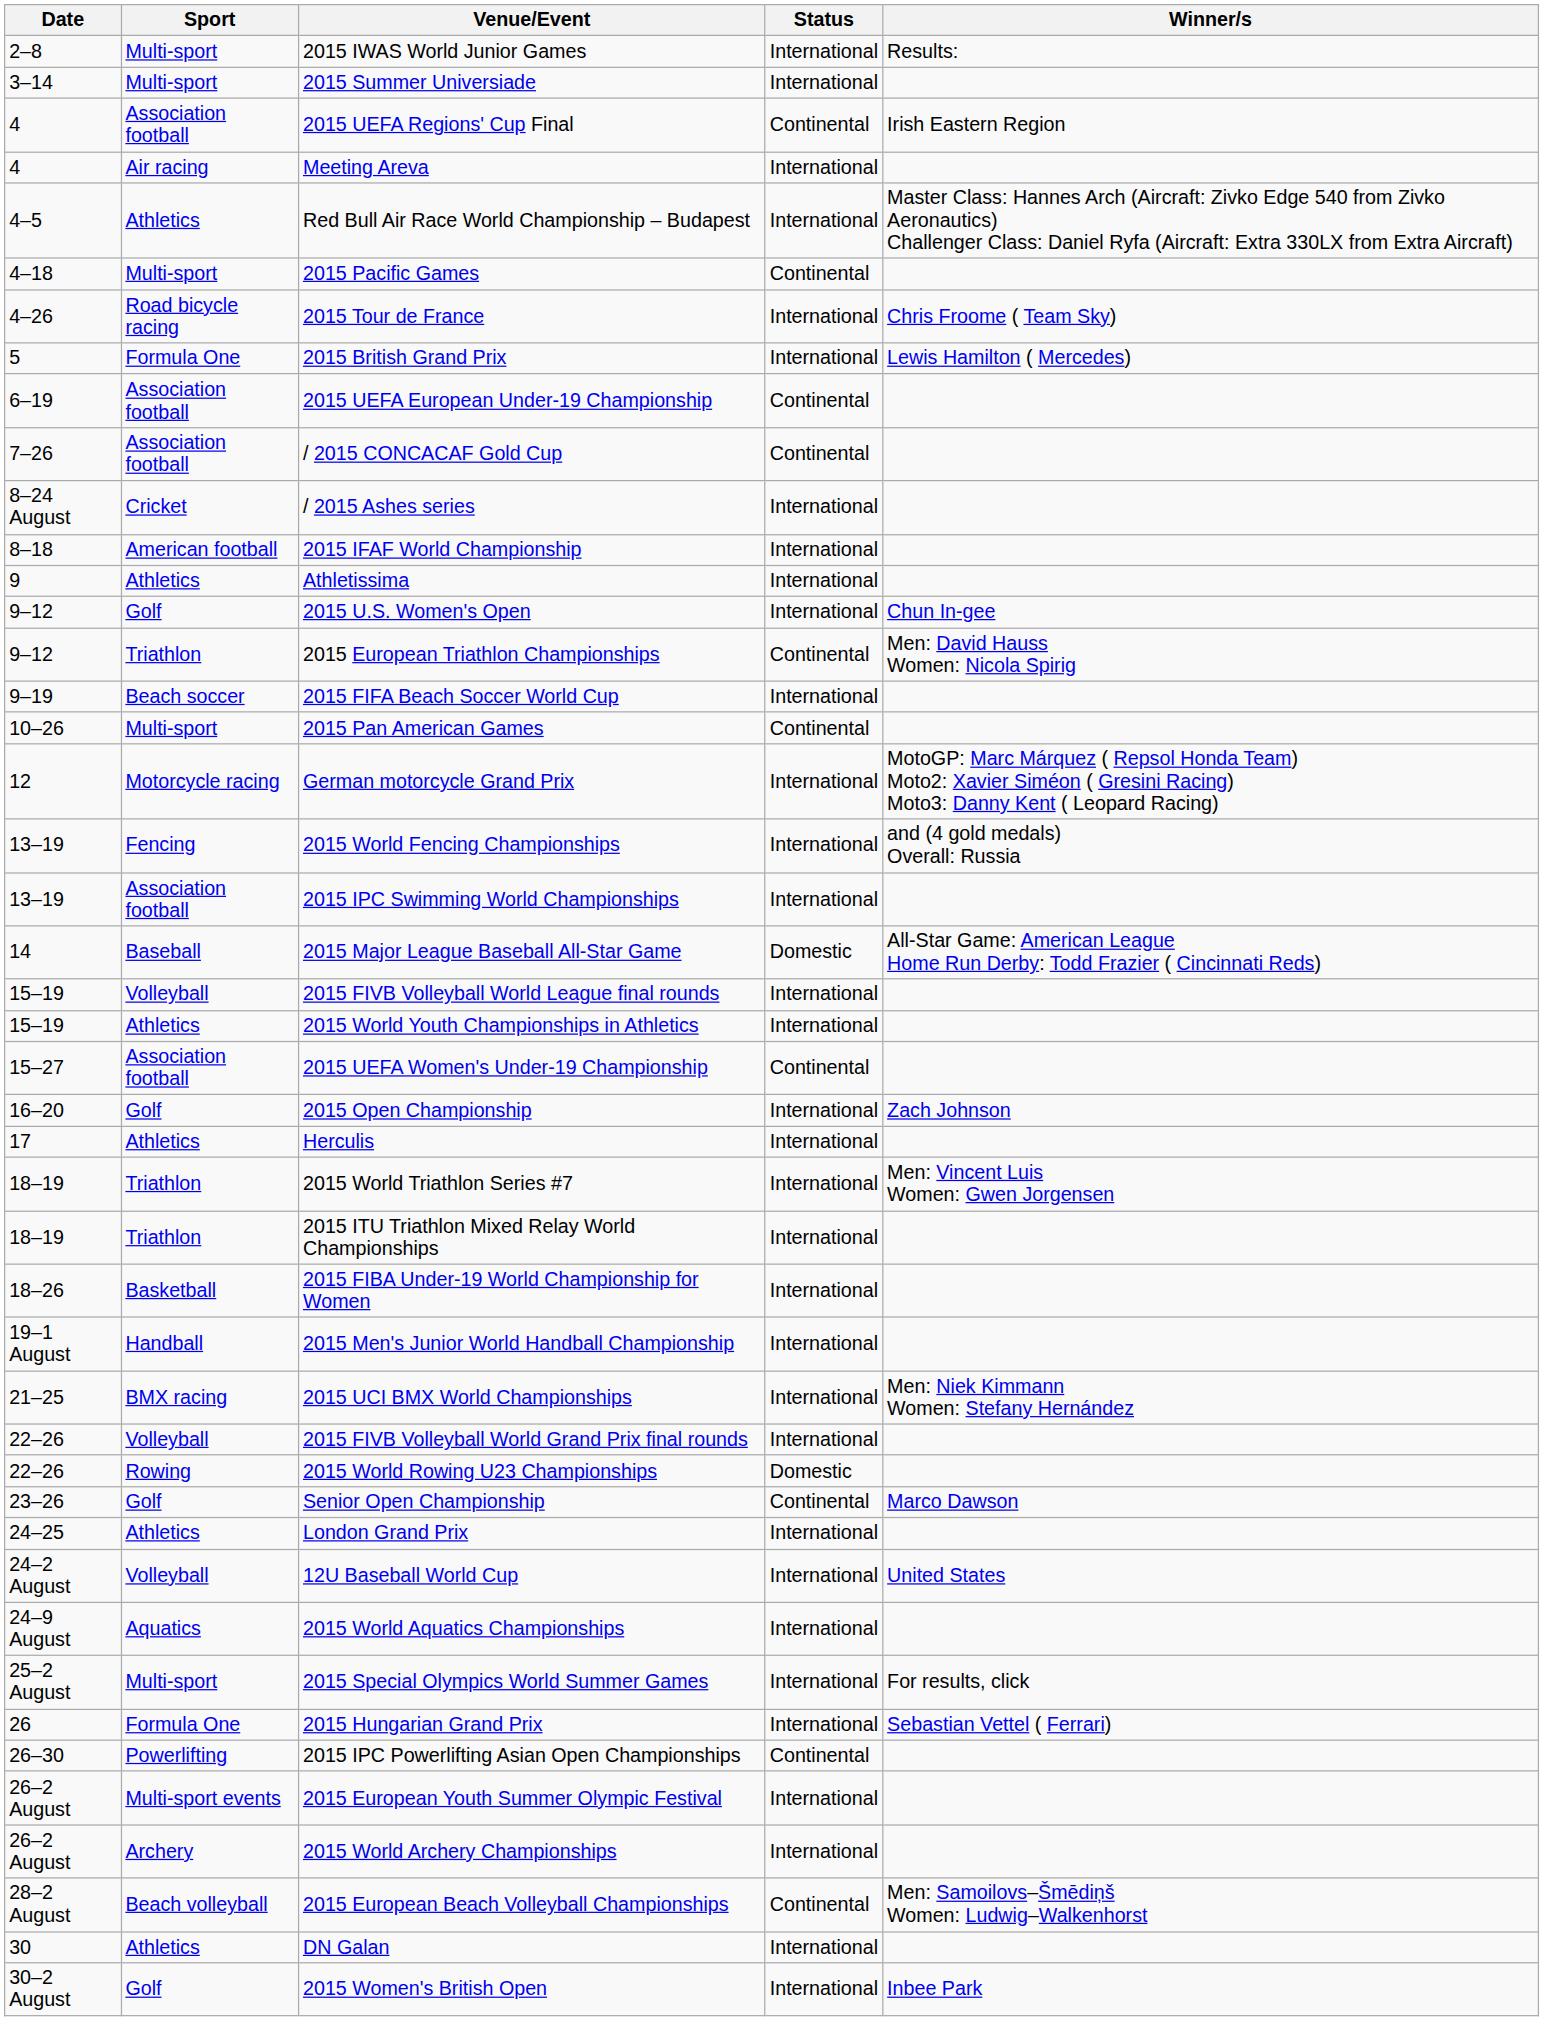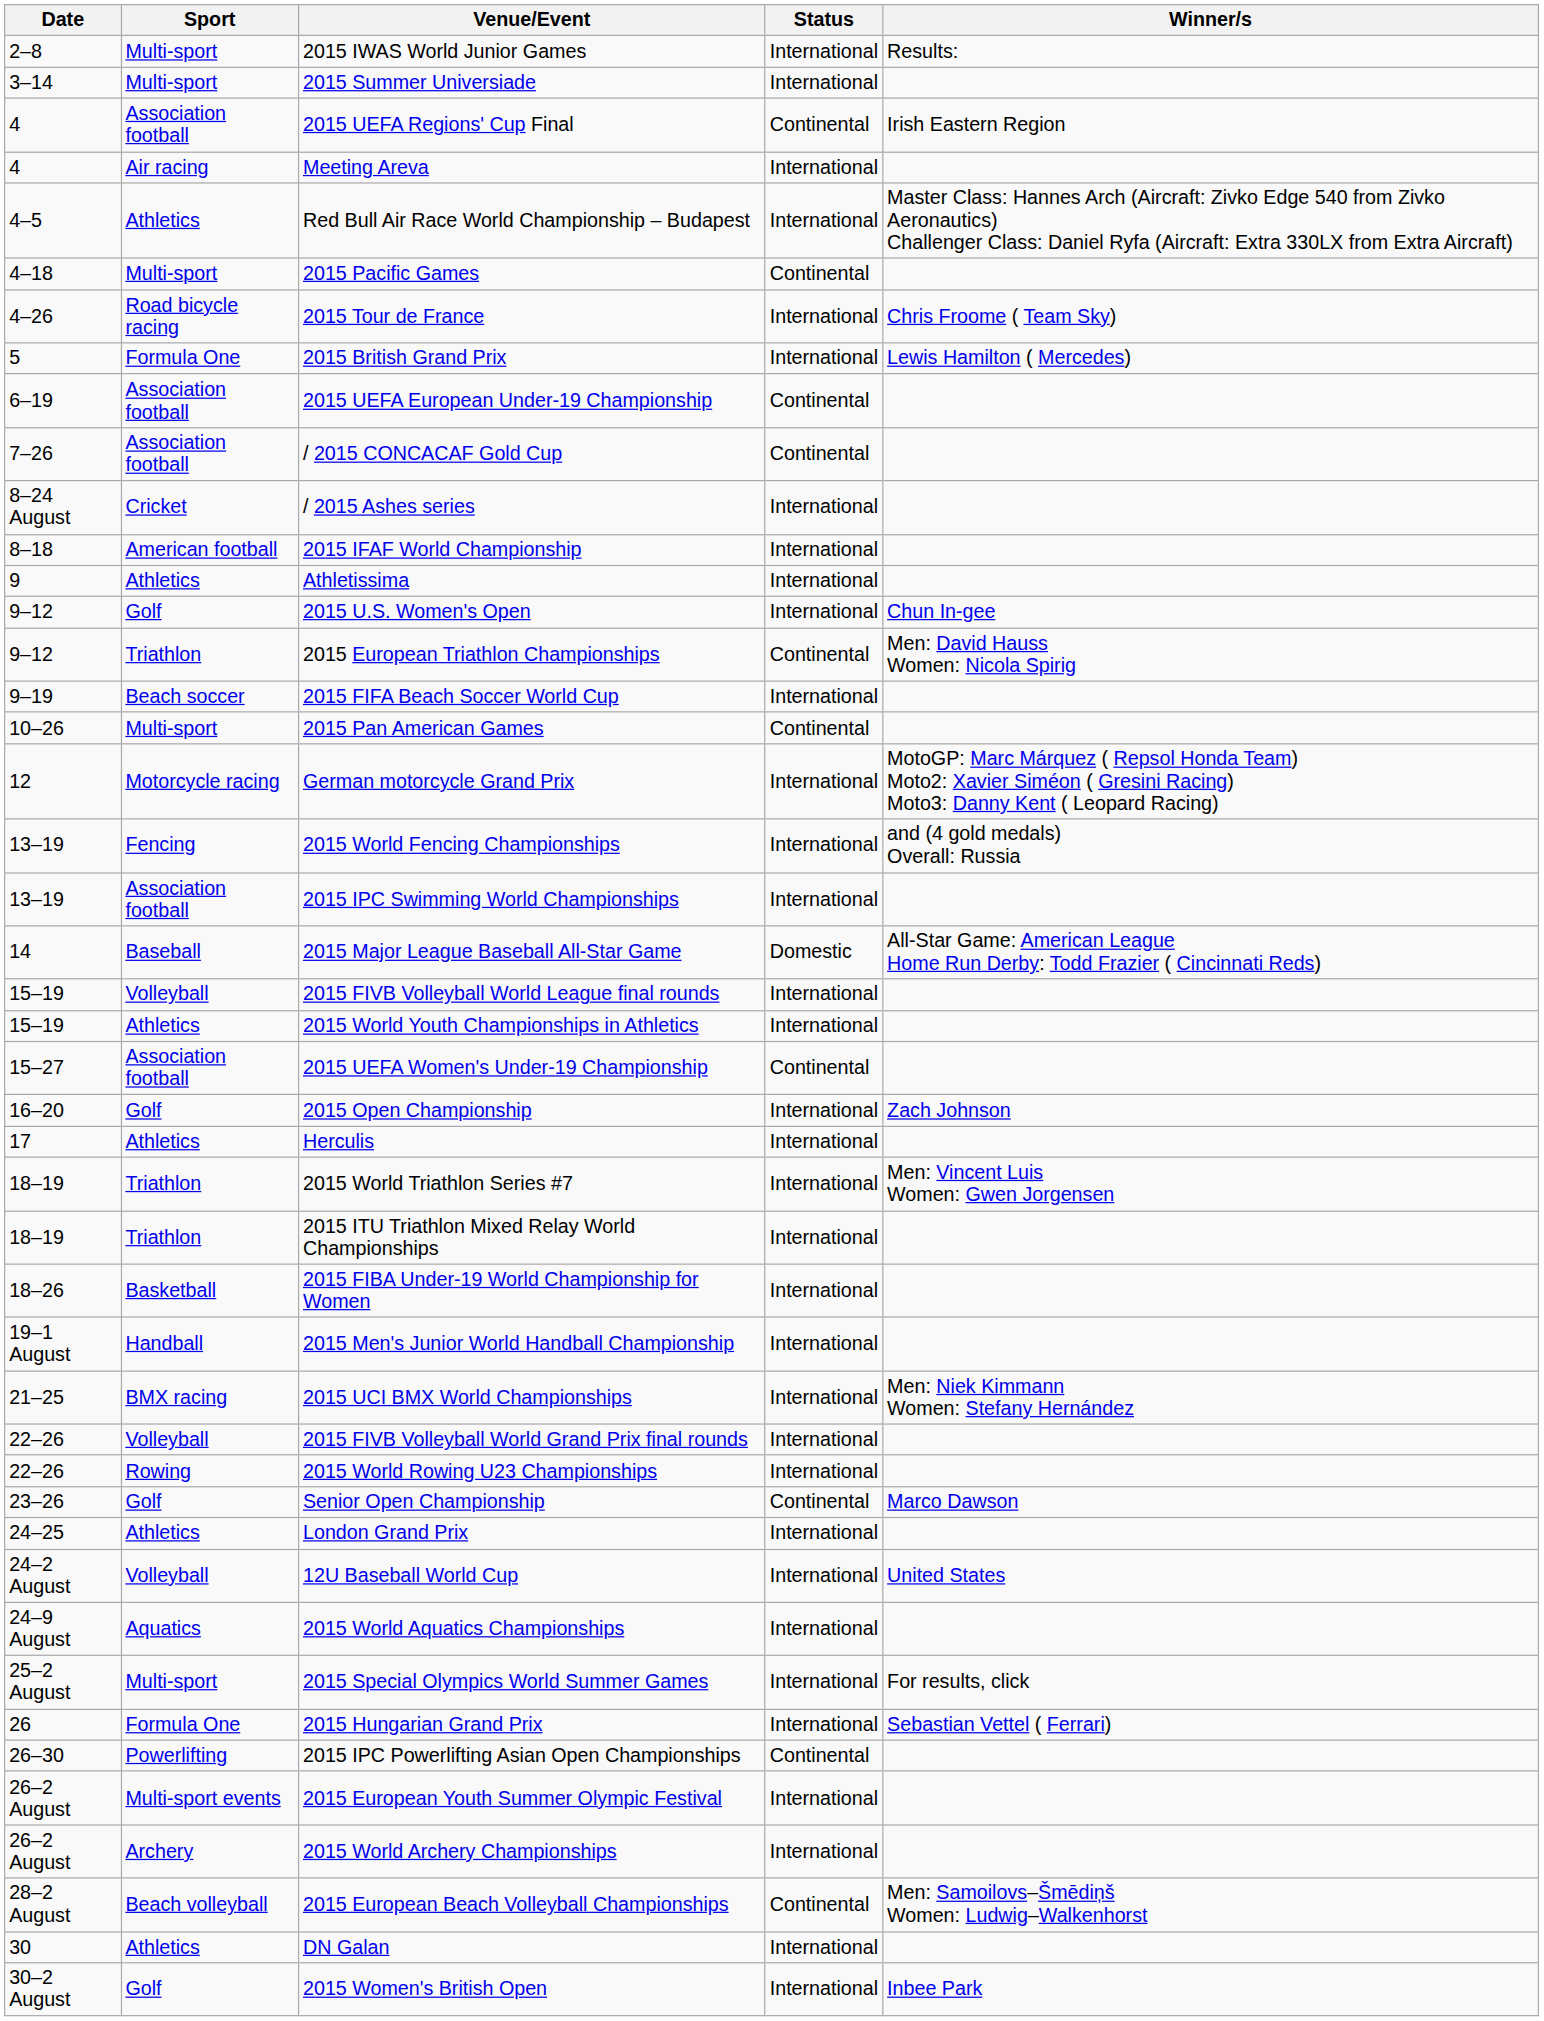2015 World Rowing U23 Championships | Status: Domestic -> International
